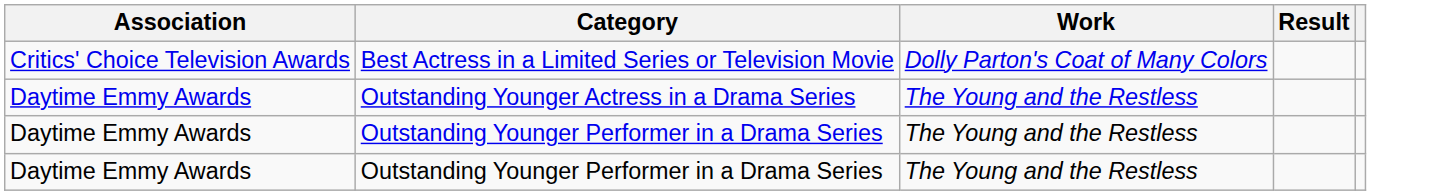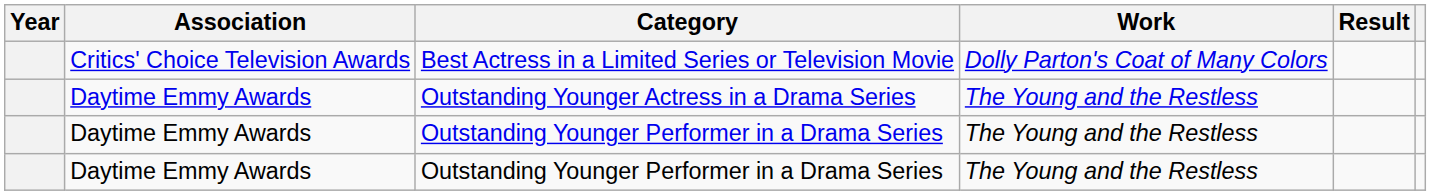+ column: Year
